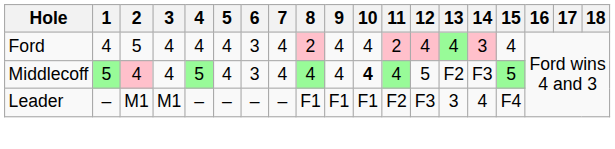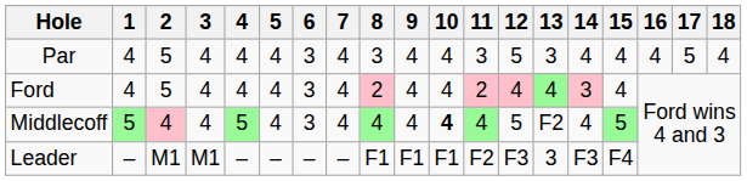+ row: Par | 4 | 5 | 4 | 4 | 4 | 3 | 4 | 3 | 4 | 4 | 3 | 5 | 3 | 4 | 4 | 4 | 5 | 4
Middlecoff | 14: F3 -> 4
Leader | 14: 4 -> F3
